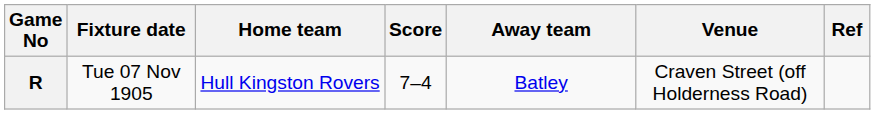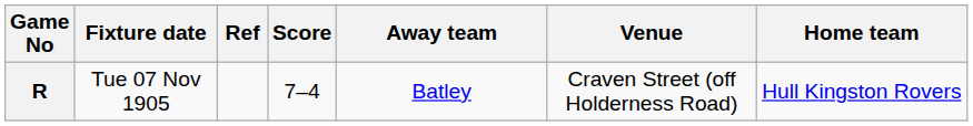columns swapped: Home team <-> Ref
